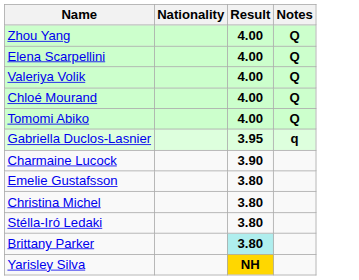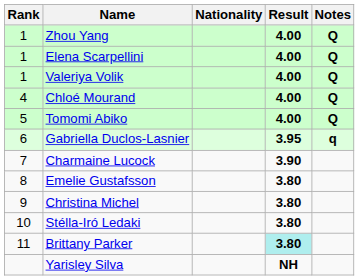+ column: Rank | 1 | 1 | 1 | 4 | 5 | 6 | 7 | 8 | 9 | 10 | 11
Yarisley Silva | Result: gold background -> no background
